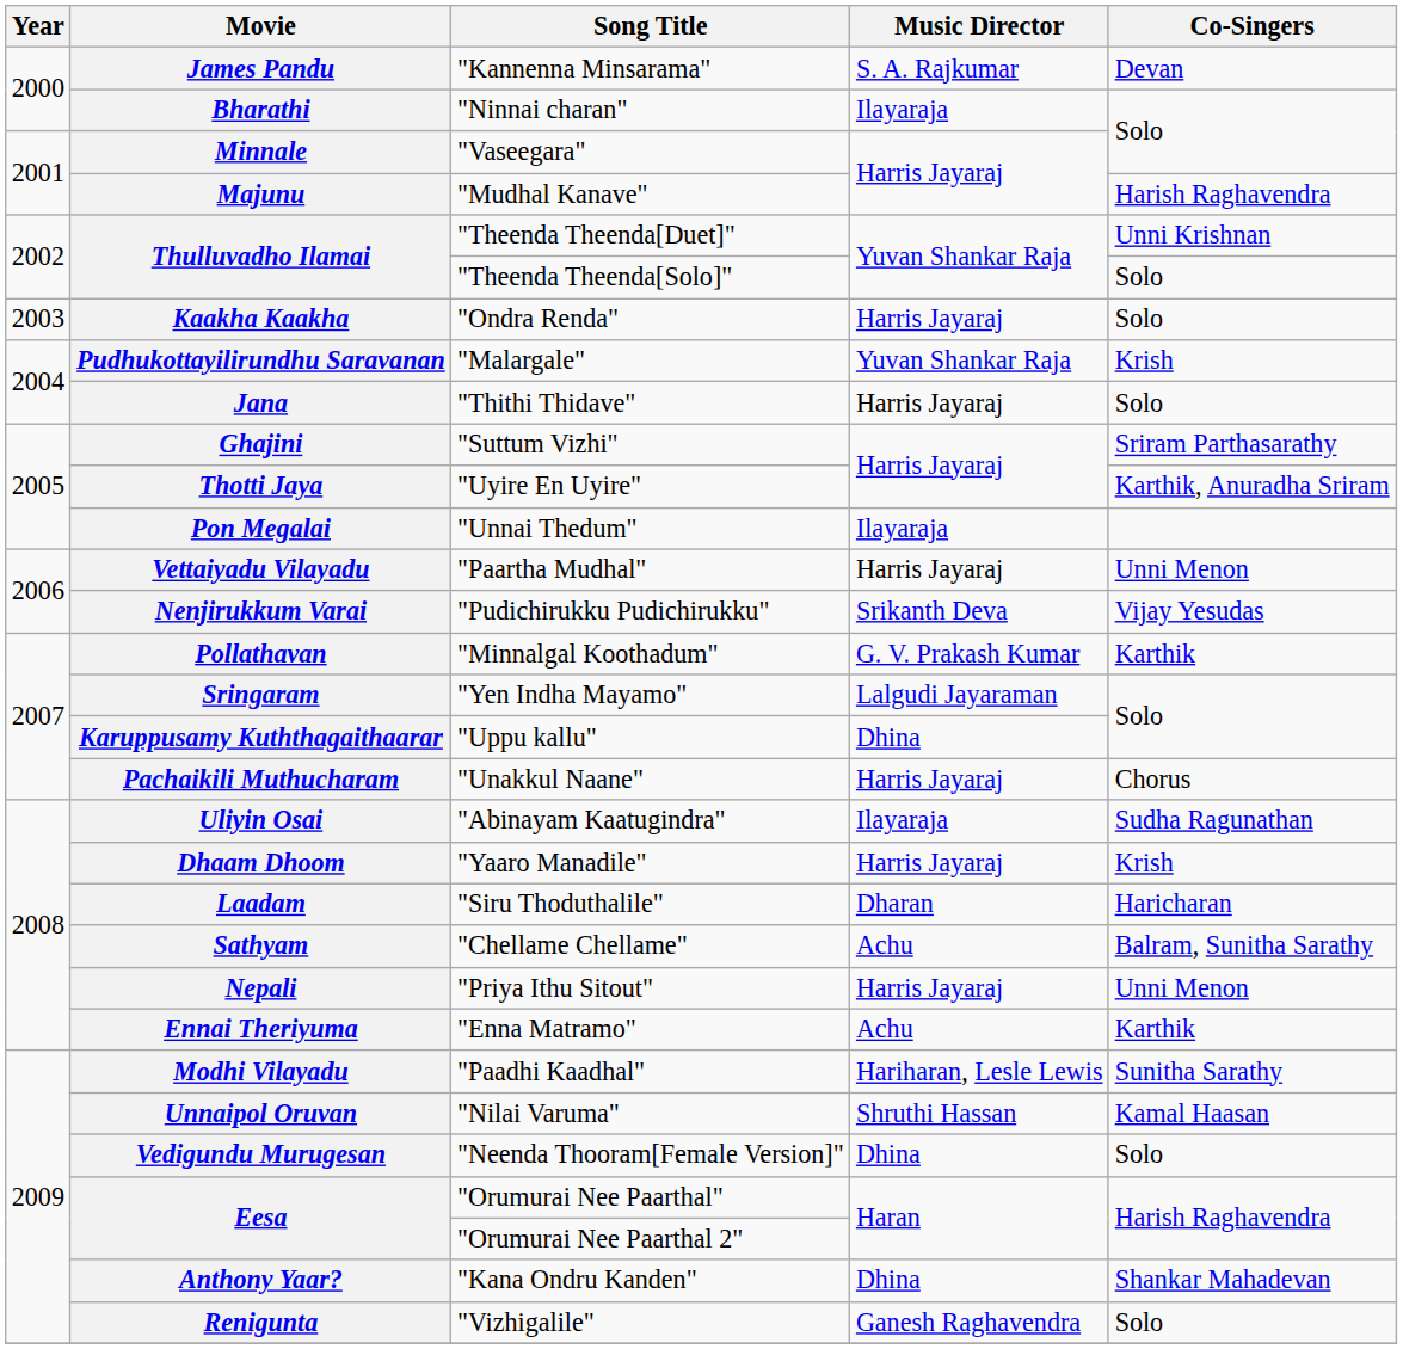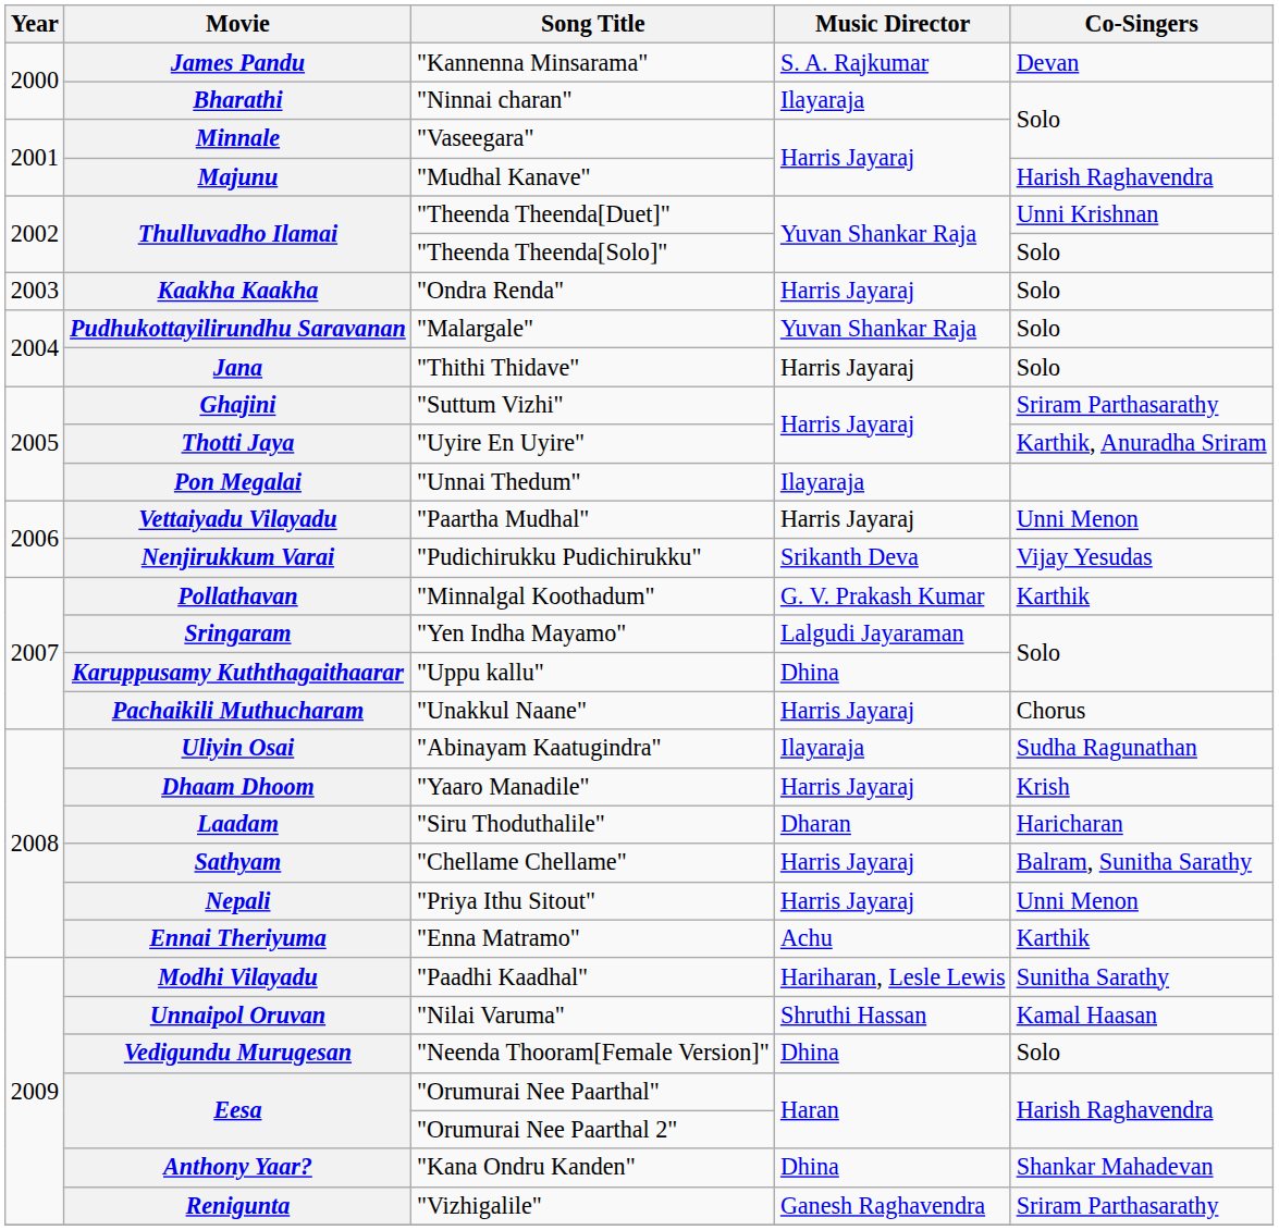Pudhukottayilirundhu Saravanan | Co-Singers: Krish -> Solo
Sathyam | Music Director: Achu -> Harris Jayaraj
Renigunta | Co-Singers: Solo -> Sriram Parthasarathy
